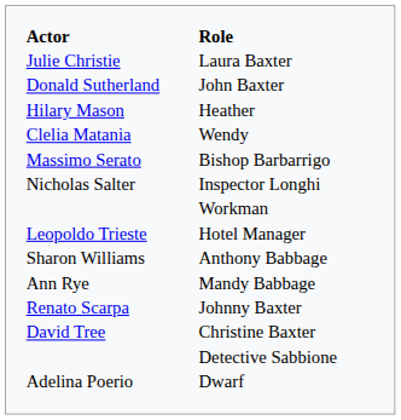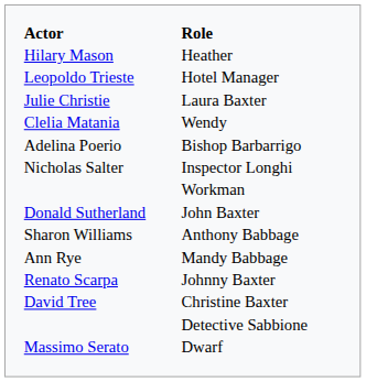rows swapped: Laura Baxter <-> Heather
rows swapped: John Baxter <-> Hotel Manager
Bishop Barbarrigo | Actor: Massimo Serato -> Adelina Poerio
Dwarf | Actor: Adelina Poerio -> Massimo Serato
